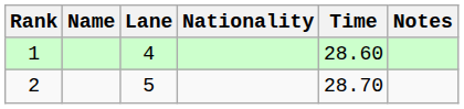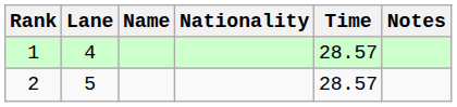columns swapped: Lane <-> Name
1 | Time: 28.60 -> 28.57
2 | Time: 28.70 -> 28.57
